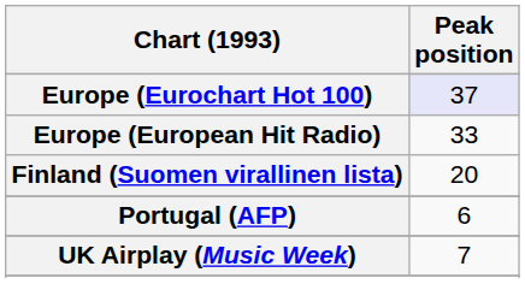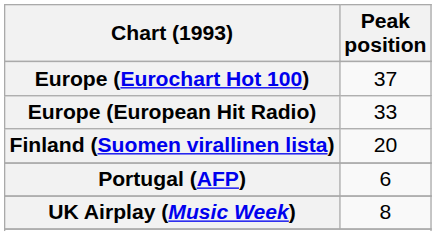Europe (Eurochart Hot 100) | Peak position: lavender background -> no background
UK Airplay (Music Week) | Peak position: 7 -> 8
